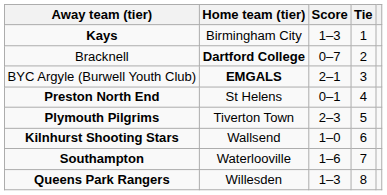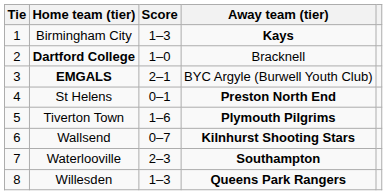columns swapped: Tie <-> Away team (tier)
Dartford College | Score: 0–7 -> 1–0
Tiverton Town | Score: 2–3 -> 1–6
Wallsend | Score: 1–0 -> 0–7
Waterlooville | Score: 1–6 -> 2–3
